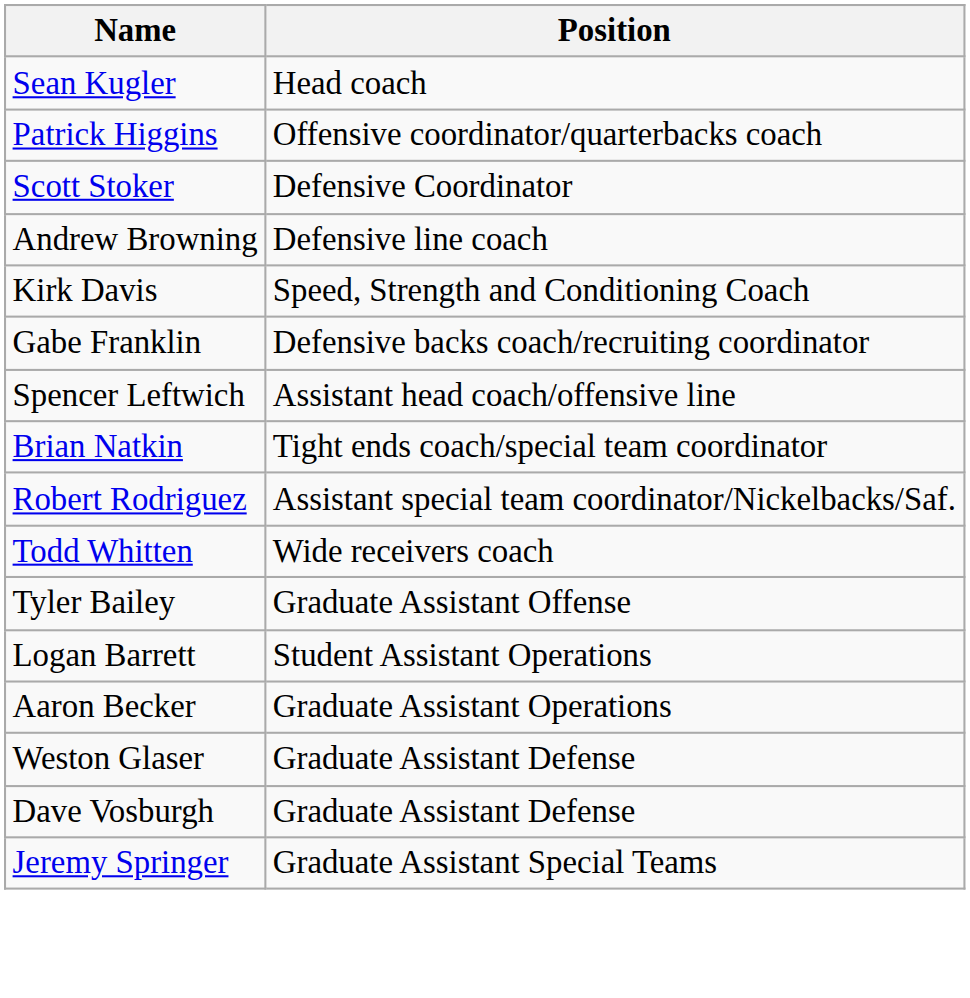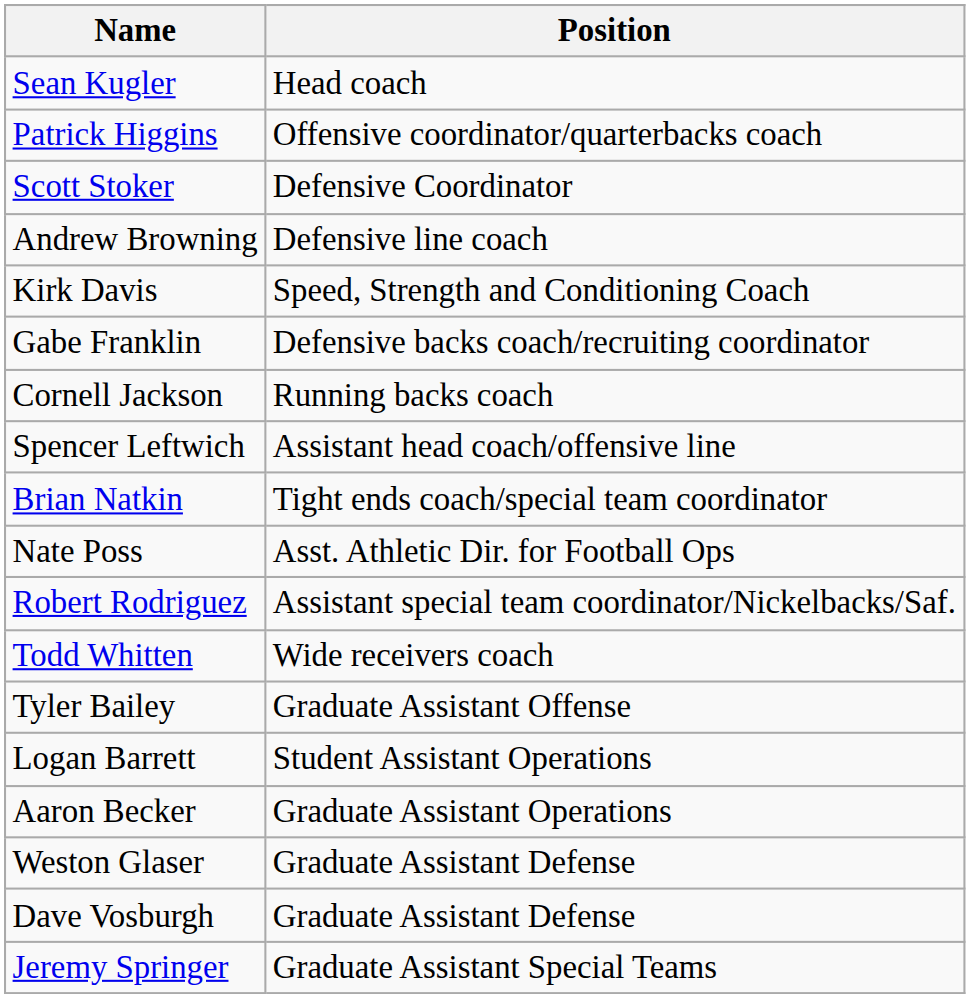+ row: Cornell Jackson | Running backs coach
+ row: Nate Poss | Asst. Athletic Dir. for Football Ops
